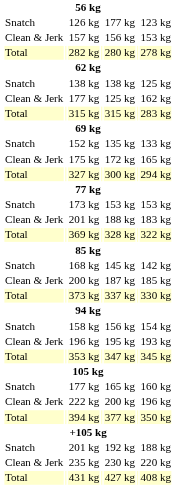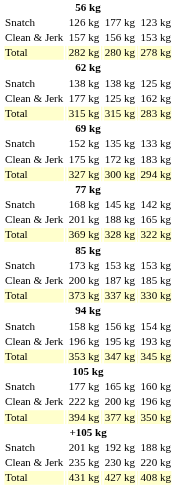175 kg | column 7: 165 kg -> 183 kg
rows swapped: 168 kg <-> 173 kg
Clean & Jerk / 201 kg | column 7: 183 kg -> 165 kg
